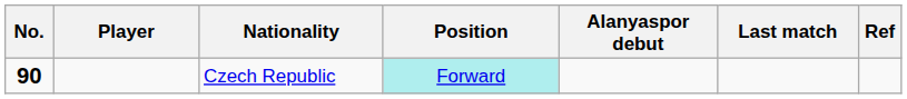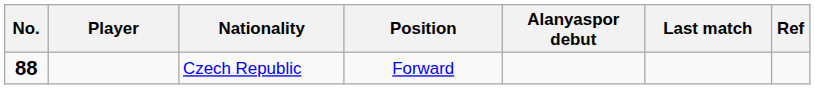Czech Republic | No.: 90 -> 88
Czech Republic | Position: paleturquoise background -> no background
